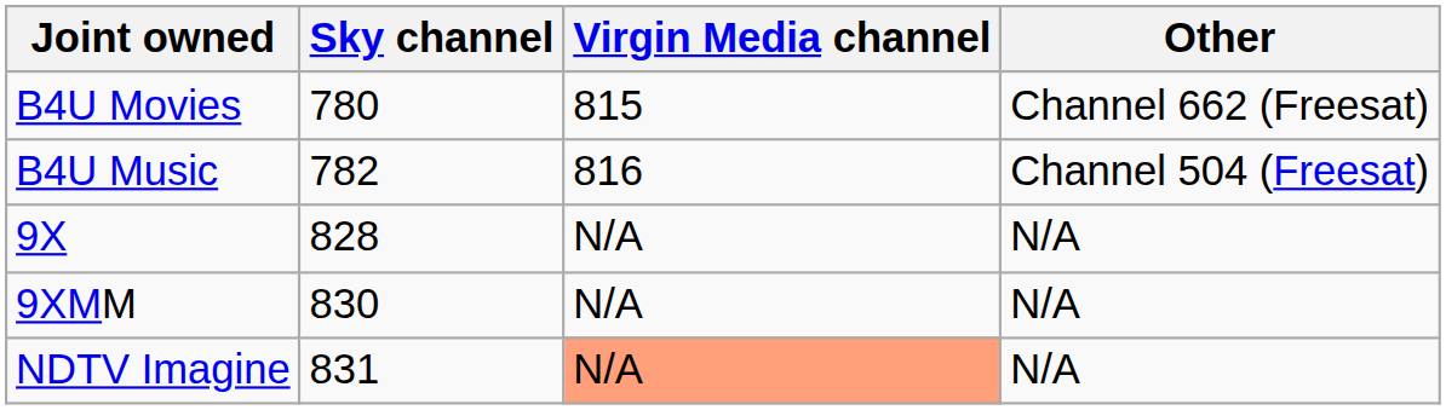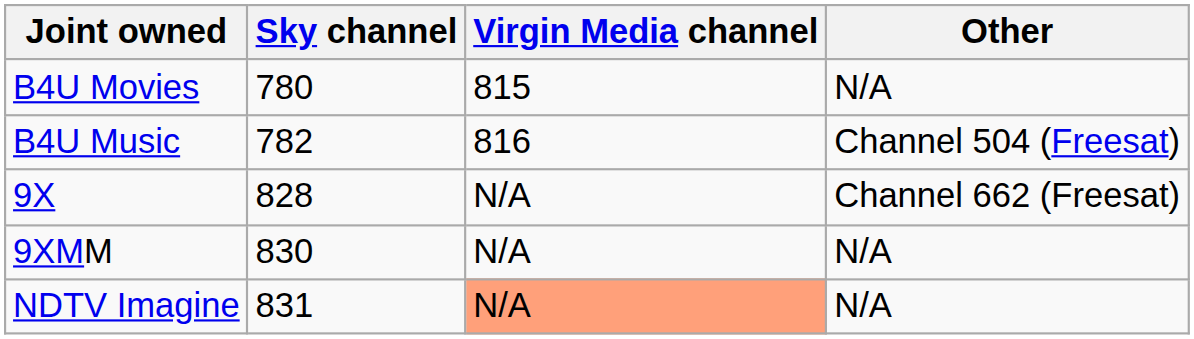B4U Movies | Other: Channel 662 (Freesat) -> N/A
9X | Other: N/A -> Channel 662 (Freesat)
